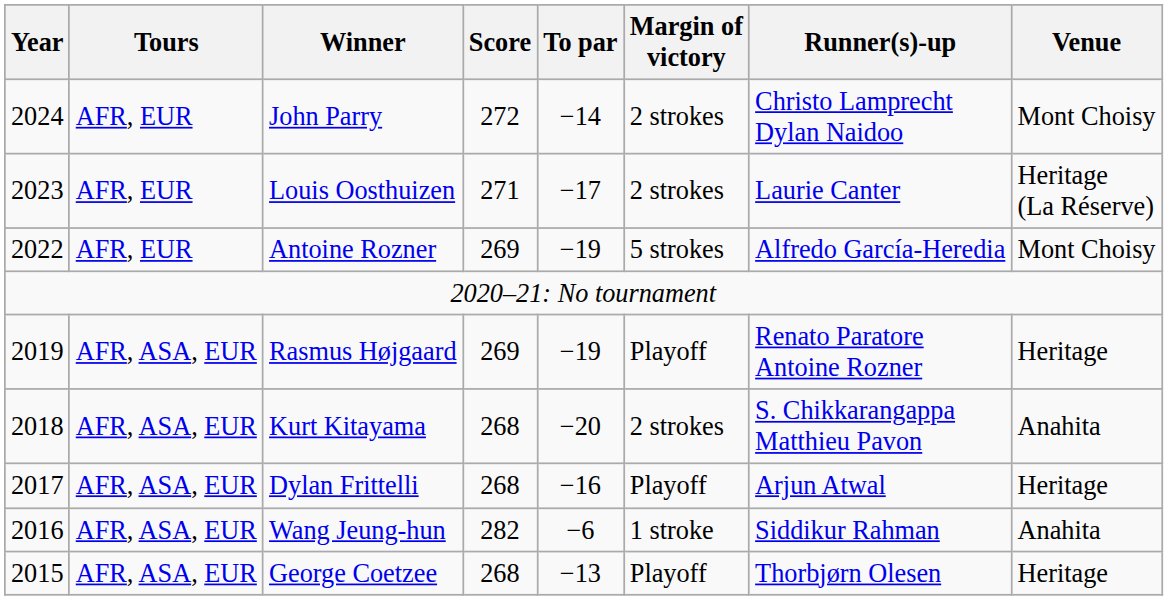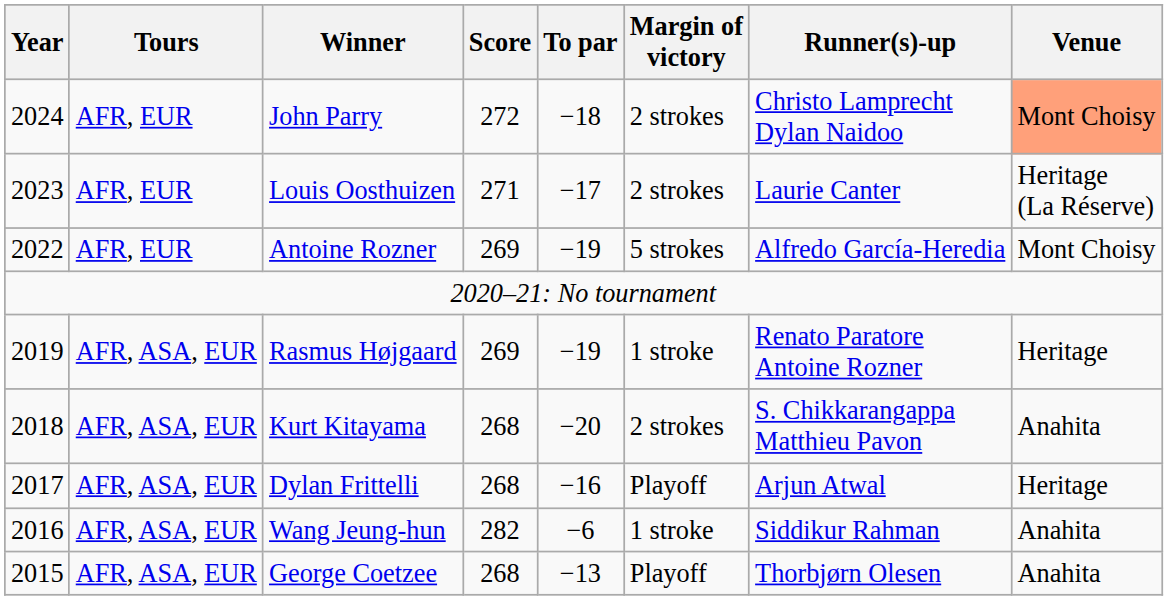John Parry | To par: −14 -> −18
John Parry | Venue: no background -> lightsalmon background
Rasmus Højgaard | Margin of victory: Playoff -> 1 stroke
George Coetzee | Venue: Heritage -> Anahita
